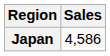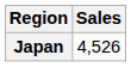Japan | Sales: 4,586 -> 4,526
